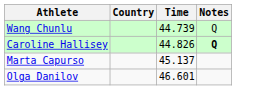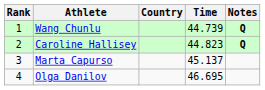+ column: Rank | 1 | 2 | 3 | 4
Wang Chunlu | Notes: normal -> bold
Caroline Hallisey | Time: 44.826 -> 44.823
Olga Danilov | Time: 46.601 -> 46.695
